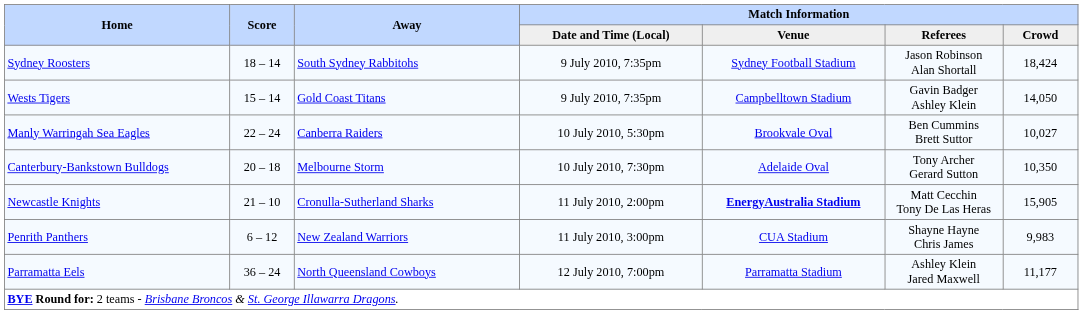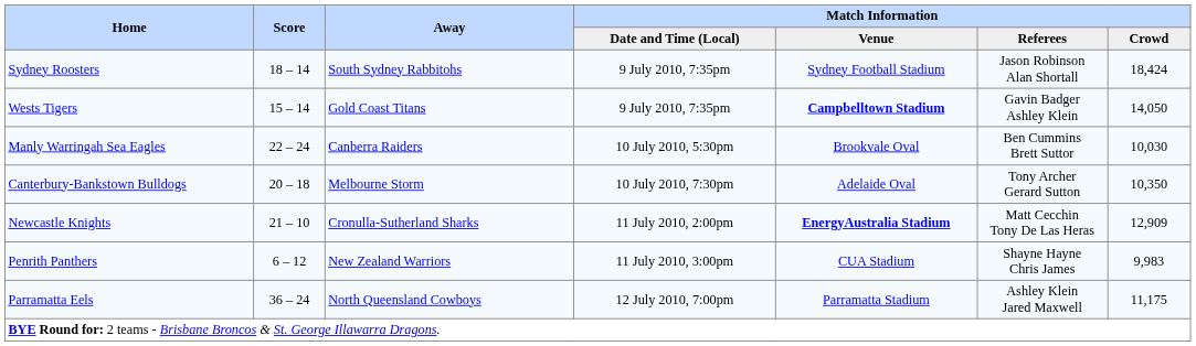Wests Tigers | Match Information / Venue: normal -> bold
Manly Warringah Sea Eagles | Match Information / Crowd: 10,027 -> 10,030
Newcastle Knights | Match Information / Crowd: 15,905 -> 12,909
Parramatta Eels | Match Information / Crowd: 11,177 -> 11,175
